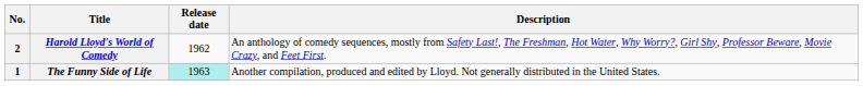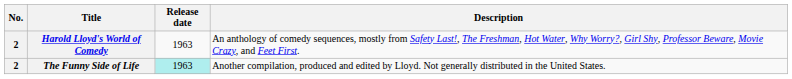Harold Lloyd's World of Comedy | Release date: 1962 -> 1963
The Funny Side of Life | No.: 1 -> 2
